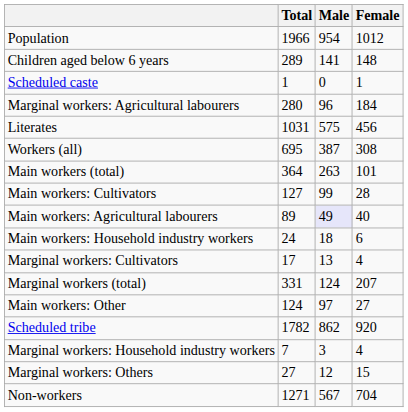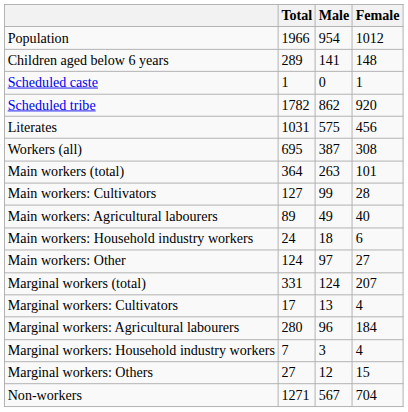rows swapped: Scheduled tribe <-> Marginal workers: Agricultural labourers
Main workers: Agricultural labourers | Male: lavender background -> no background
rows swapped: Main workers: Other <-> Marginal workers: Cultivators
